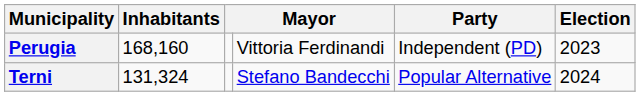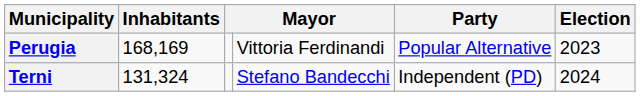Perugia | Inhabitants: 168,160 -> 168,169
Perugia | Party: Independent (PD) -> Popular Alternative
Terni | Party: Popular Alternative -> Independent (PD)
